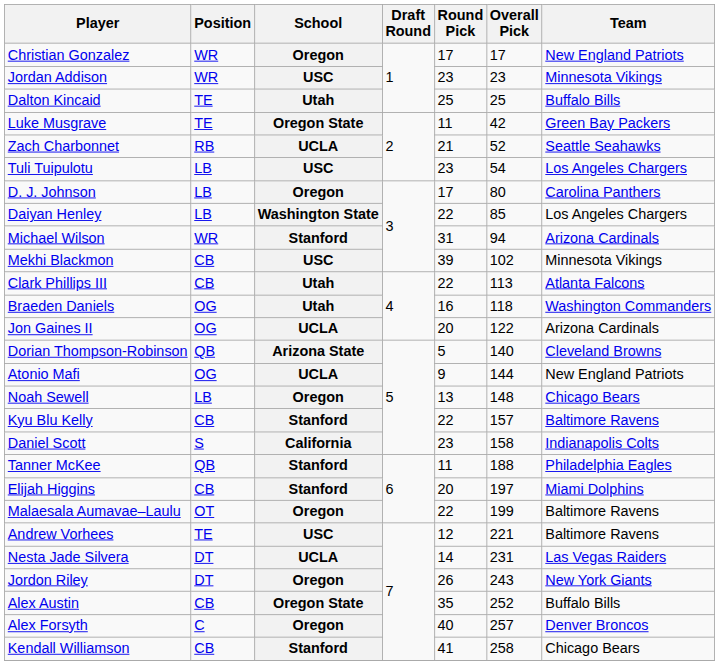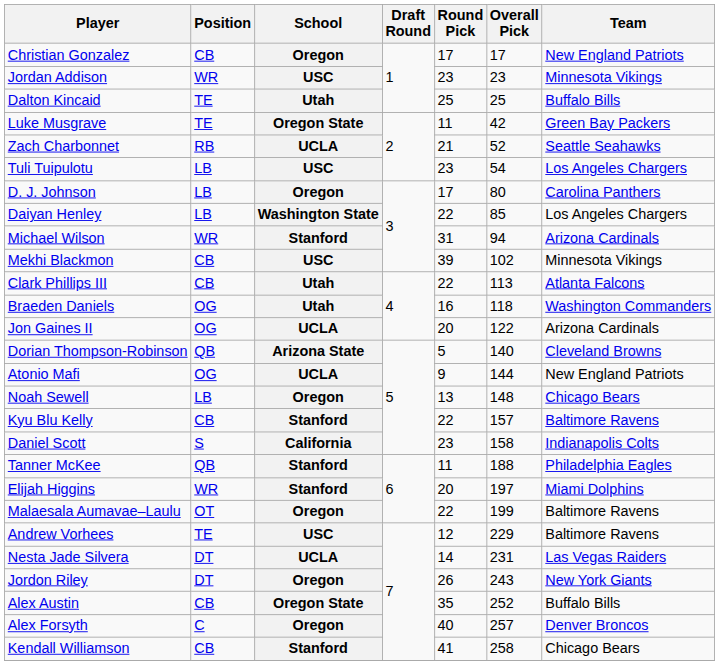Christian Gonzalez | Position: WR -> CB
Elijah Higgins | Position: CB -> WR
Andrew Vorhees | Overall Pick: 221 -> 229
